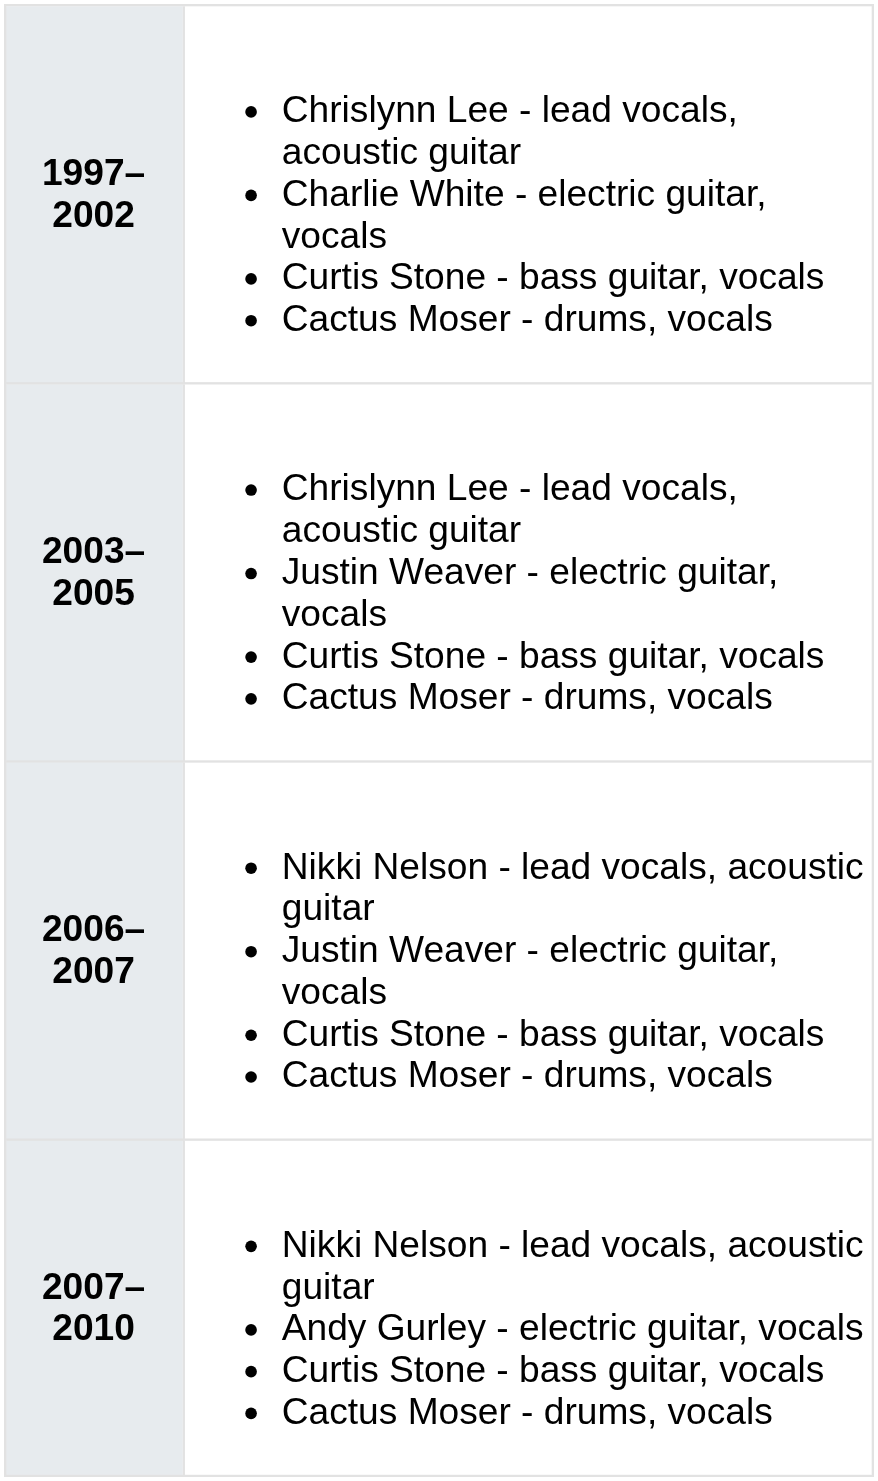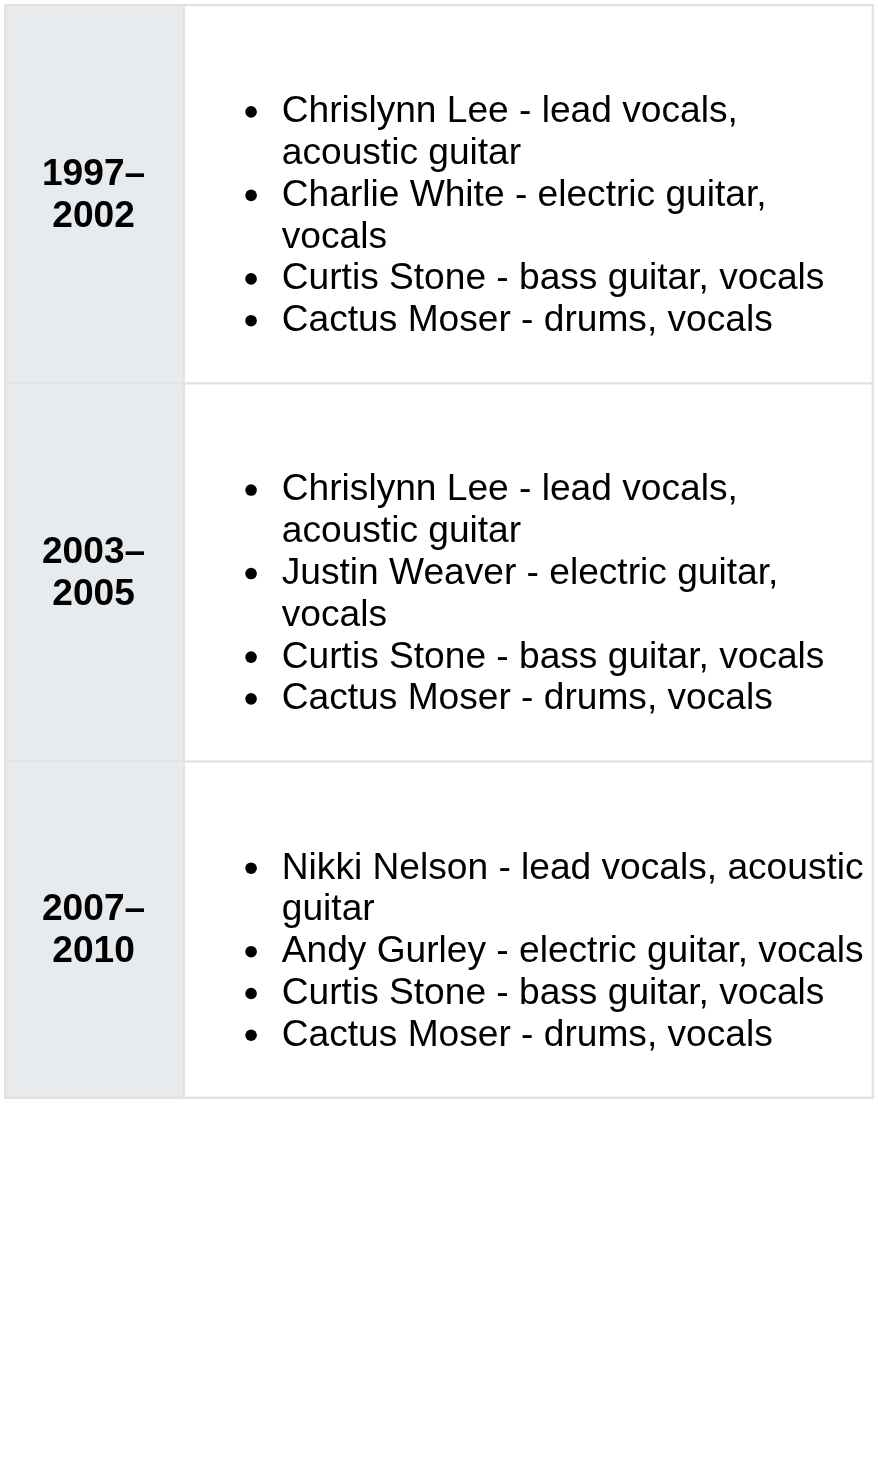- row: 2006–2007 | Nikki Nelson - lead vocals, acoustic guitar Justin Weaver - electric guitar, vocals Curtis Stone - bass guitar, vocals Cactus Moser - drums, vocals
